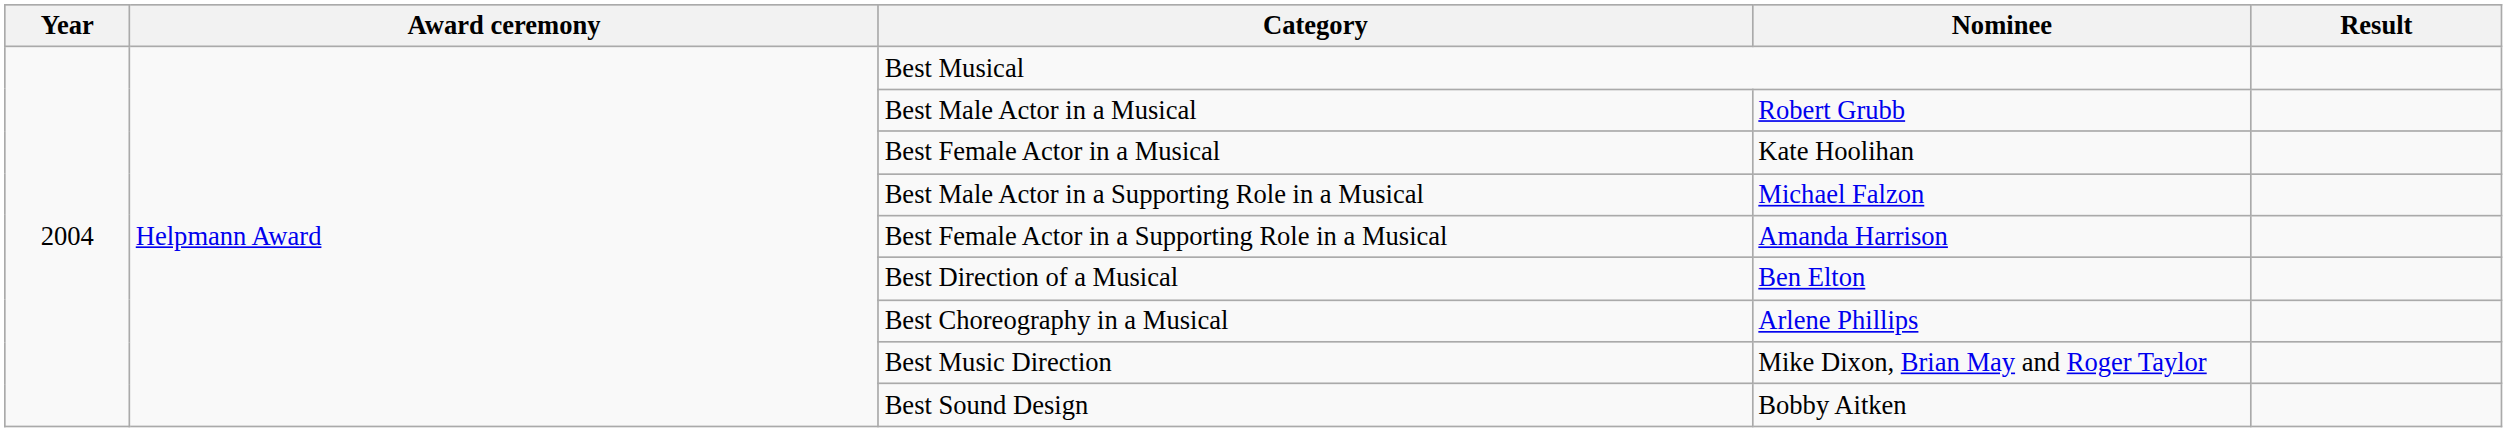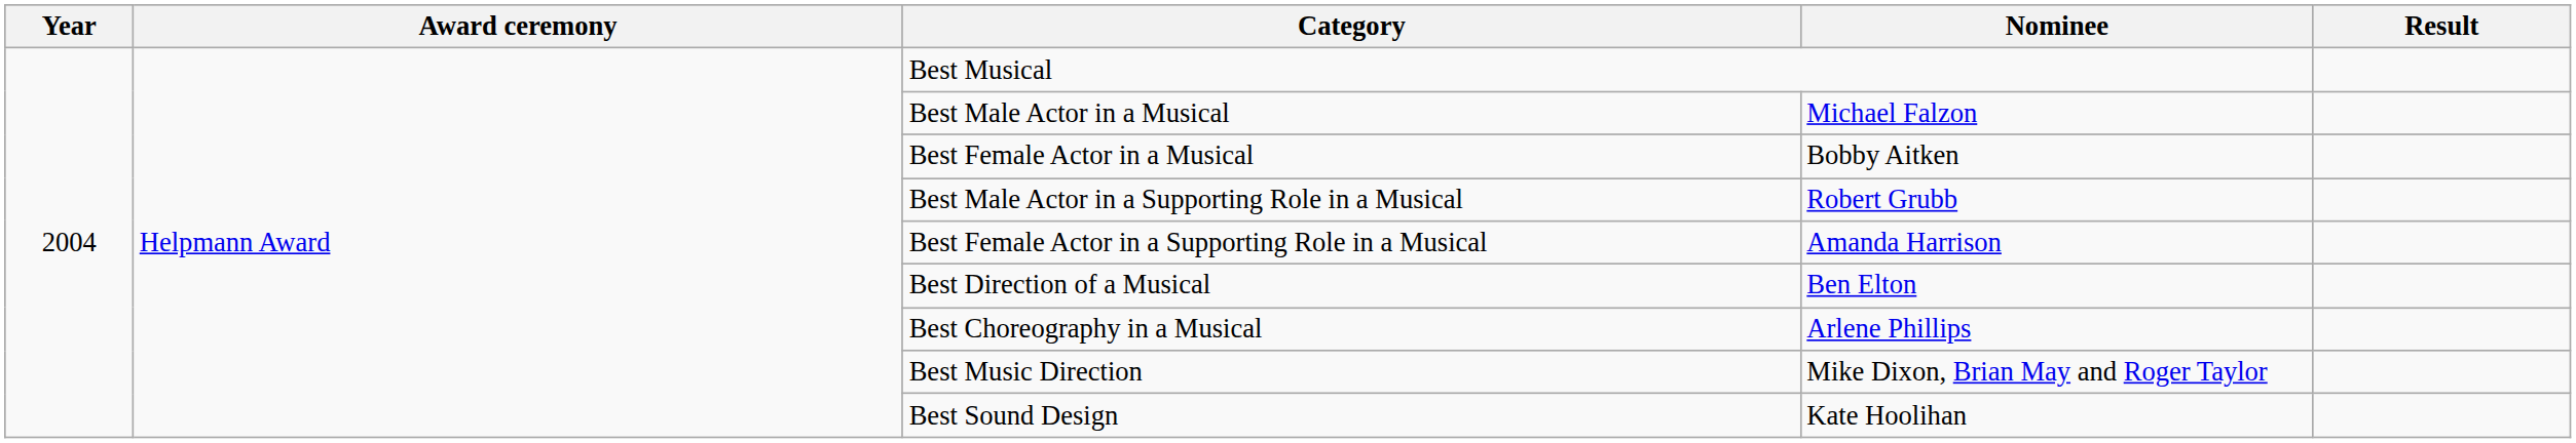Best Male Actor in a Musical | Nominee: Robert Grubb -> Michael Falzon
Best Female Actor in a Musical | Nominee: Kate Hoolihan -> Bobby Aitken
Best Male Actor in a Supporting Role in a Musical | Nominee: Michael Falzon -> Robert Grubb
Best Sound Design | Nominee: Bobby Aitken -> Kate Hoolihan
